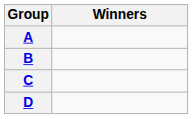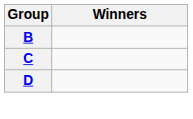- row: A
